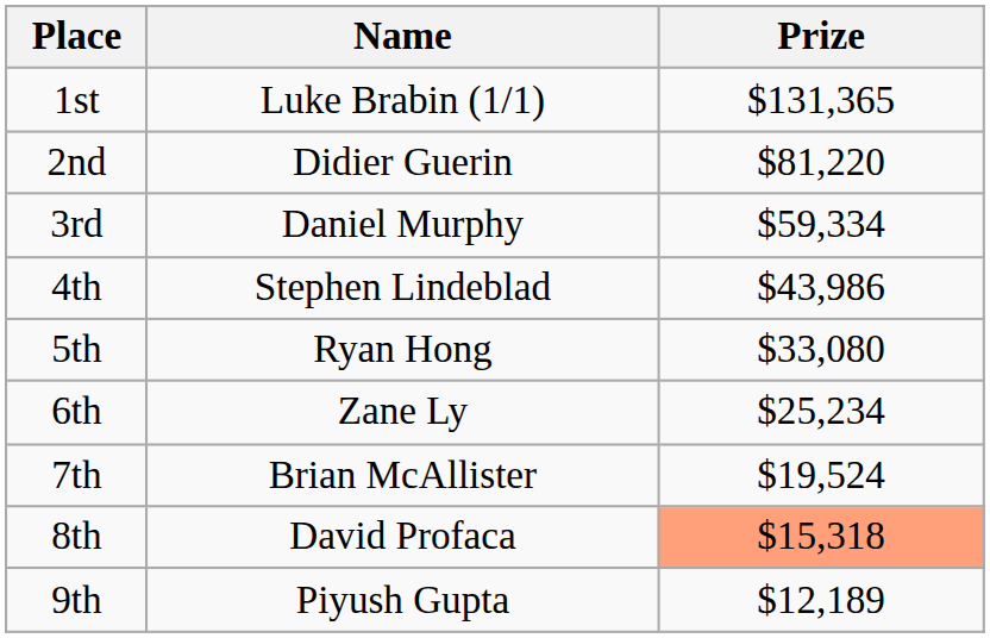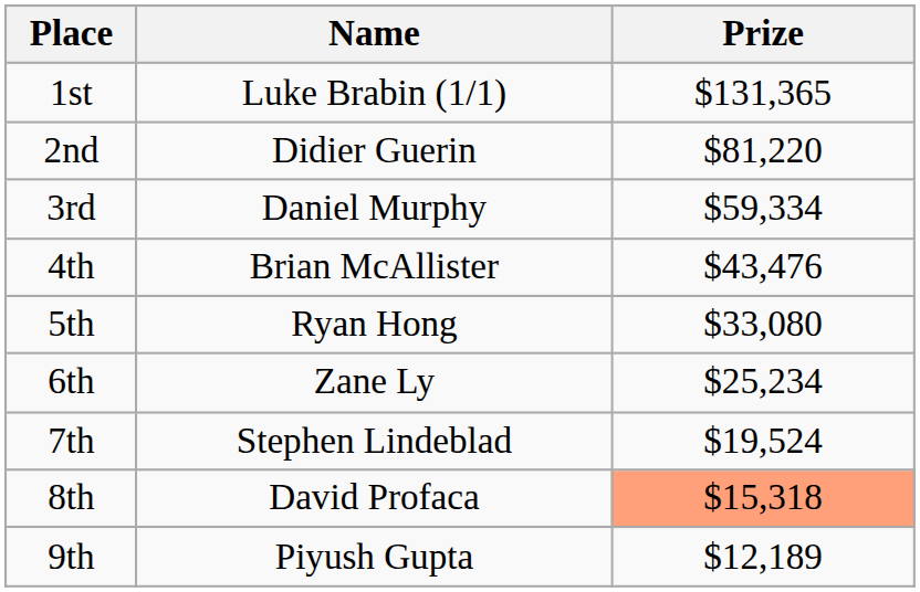4th | Name: Stephen Lindeblad -> Brian McAllister
4th | Prize: $43,986 -> $43,476
7th | Name: Brian McAllister -> Stephen Lindeblad
